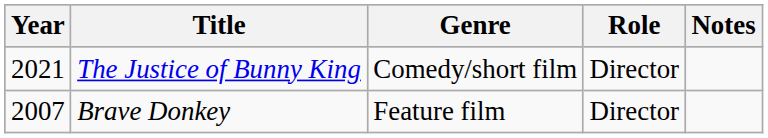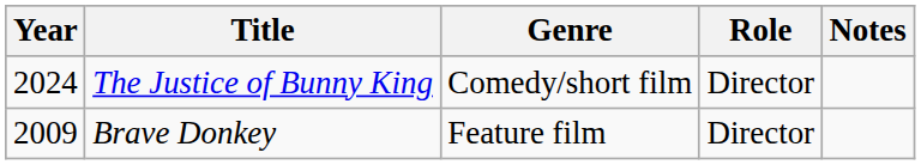The Justice of Bunny King | Year: 2021 -> 2024
Brave Donkey | Year: 2007 -> 2009
